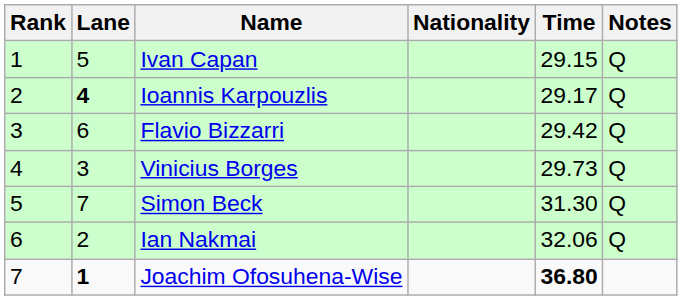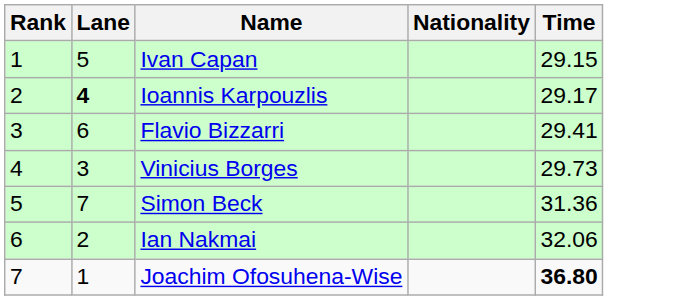- column: Notes | Q | Q | Q | Q | Q | Q
Flavio Bizzarri | Time: 29.42 -> 29.41
Simon Beck | Time: 31.30 -> 31.36
Joachim Ofosuhena-Wise | Lane: bold -> normal
